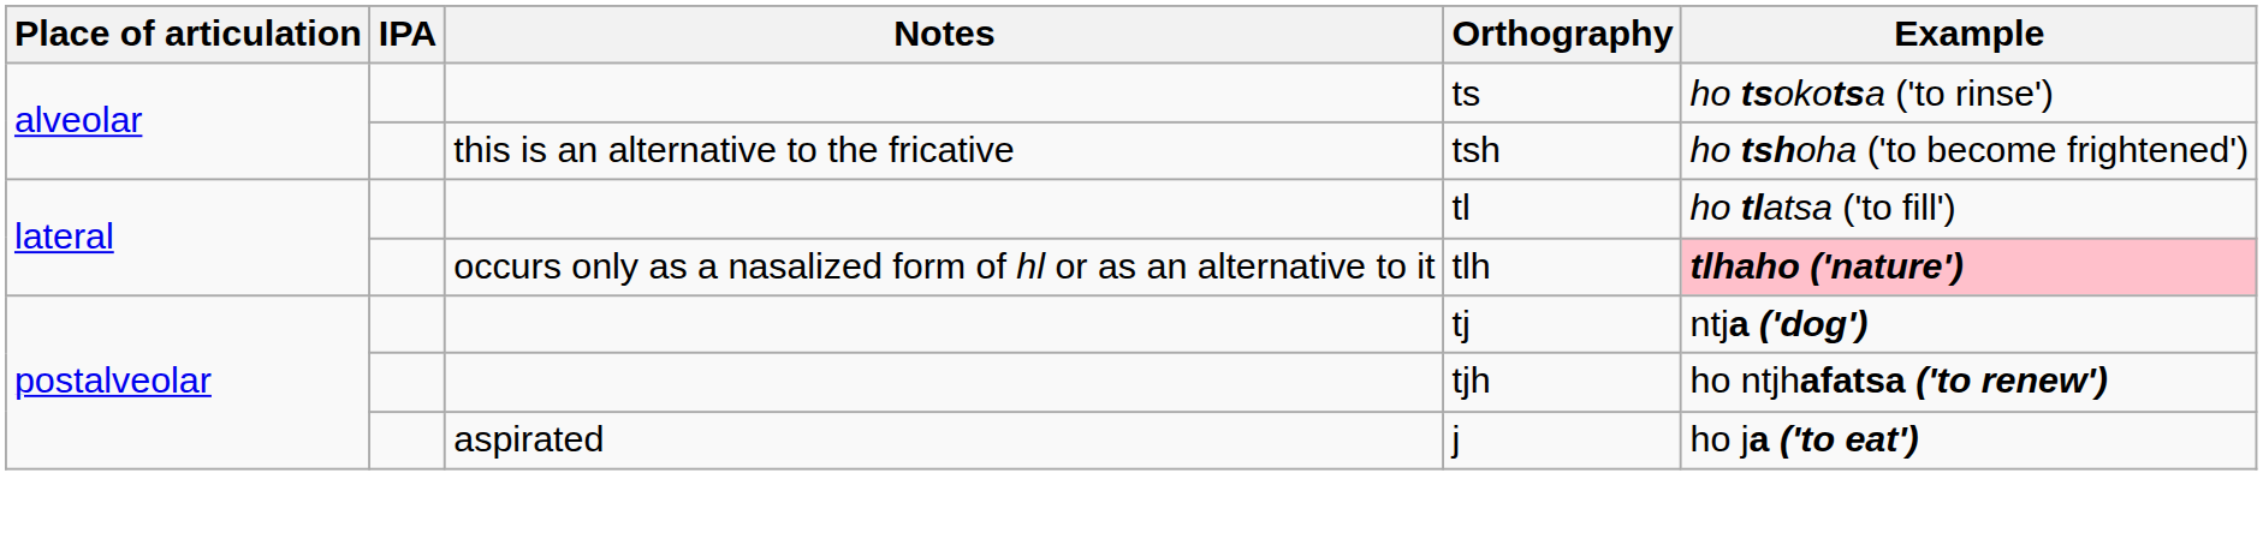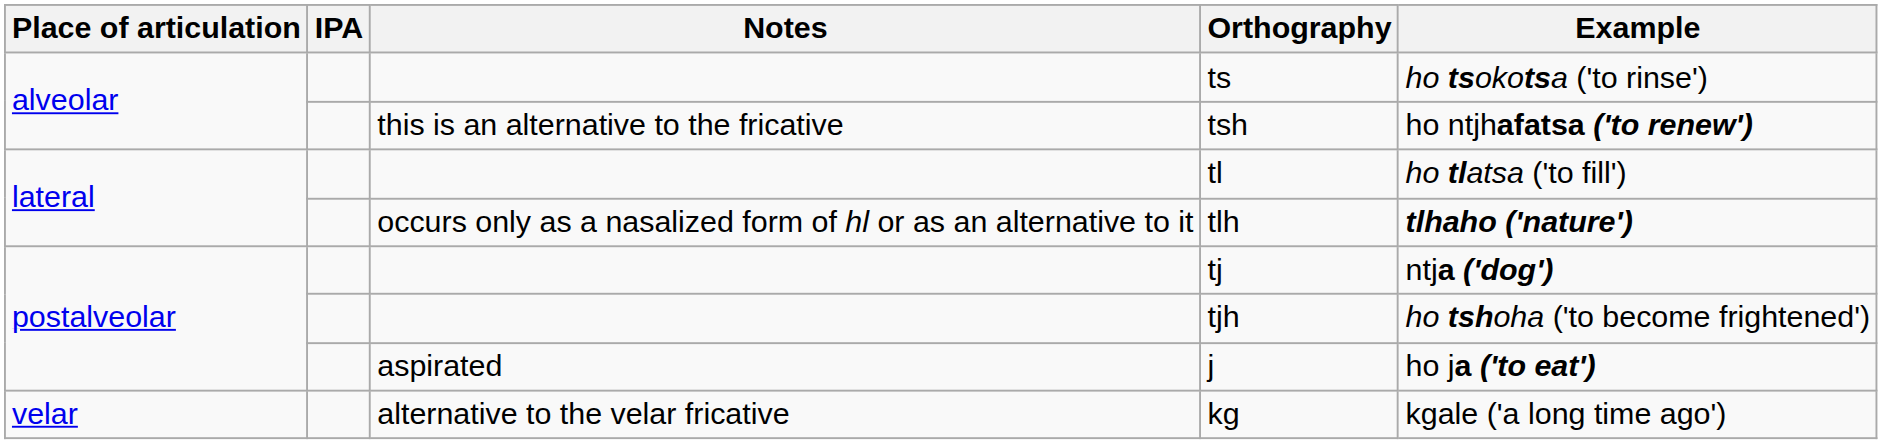tsh | Example: ho tshoha ('to become frightened') -> ho ntjhafatsa ('to renew')
tlh | Example: pink background -> no background
tjh | Example: ho ntjhafatsa ('to renew') -> ho tshoha ('to become frightened')
+ row: velar | alternative to the velar fricative | kg | kgale ('a long time ago')
